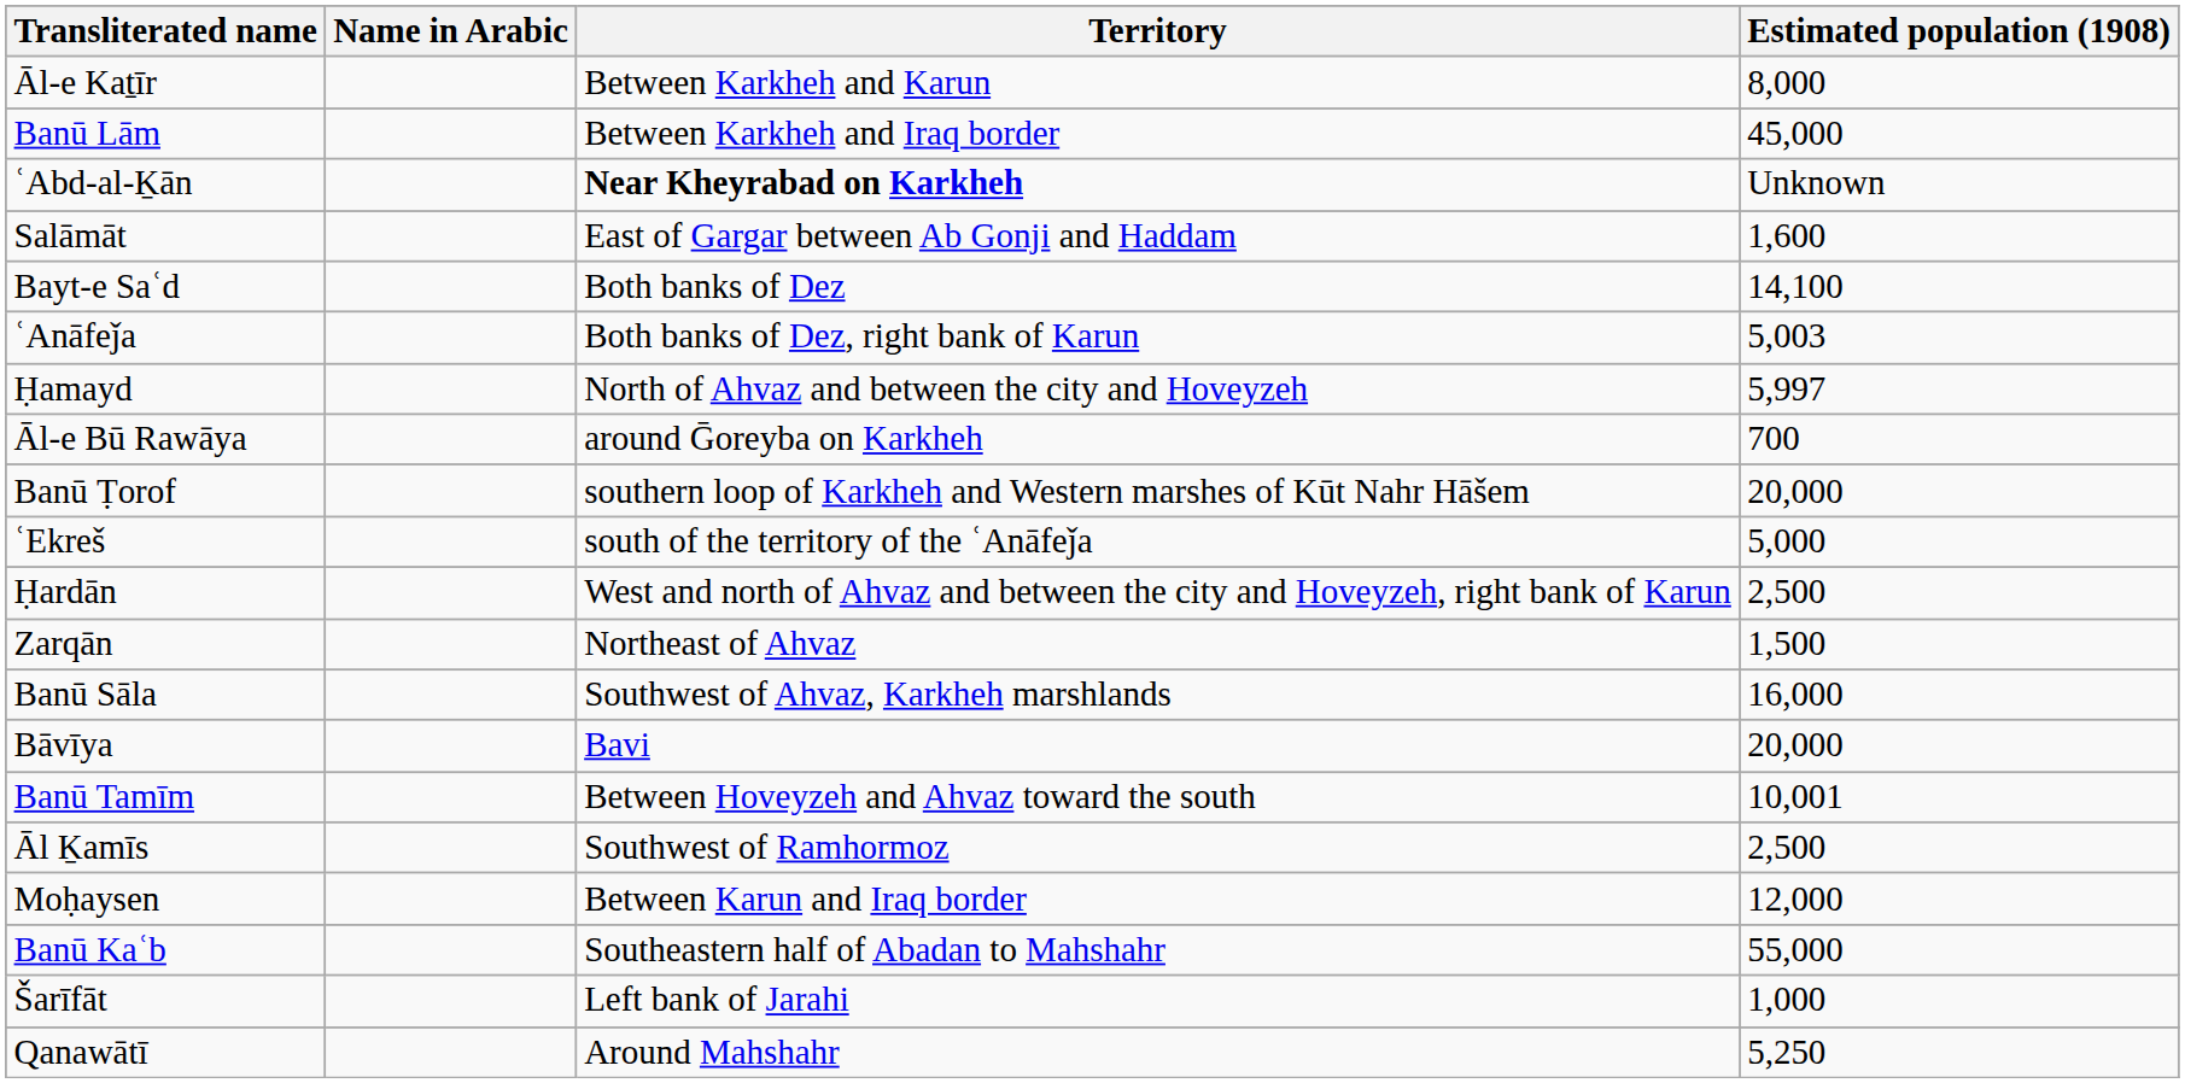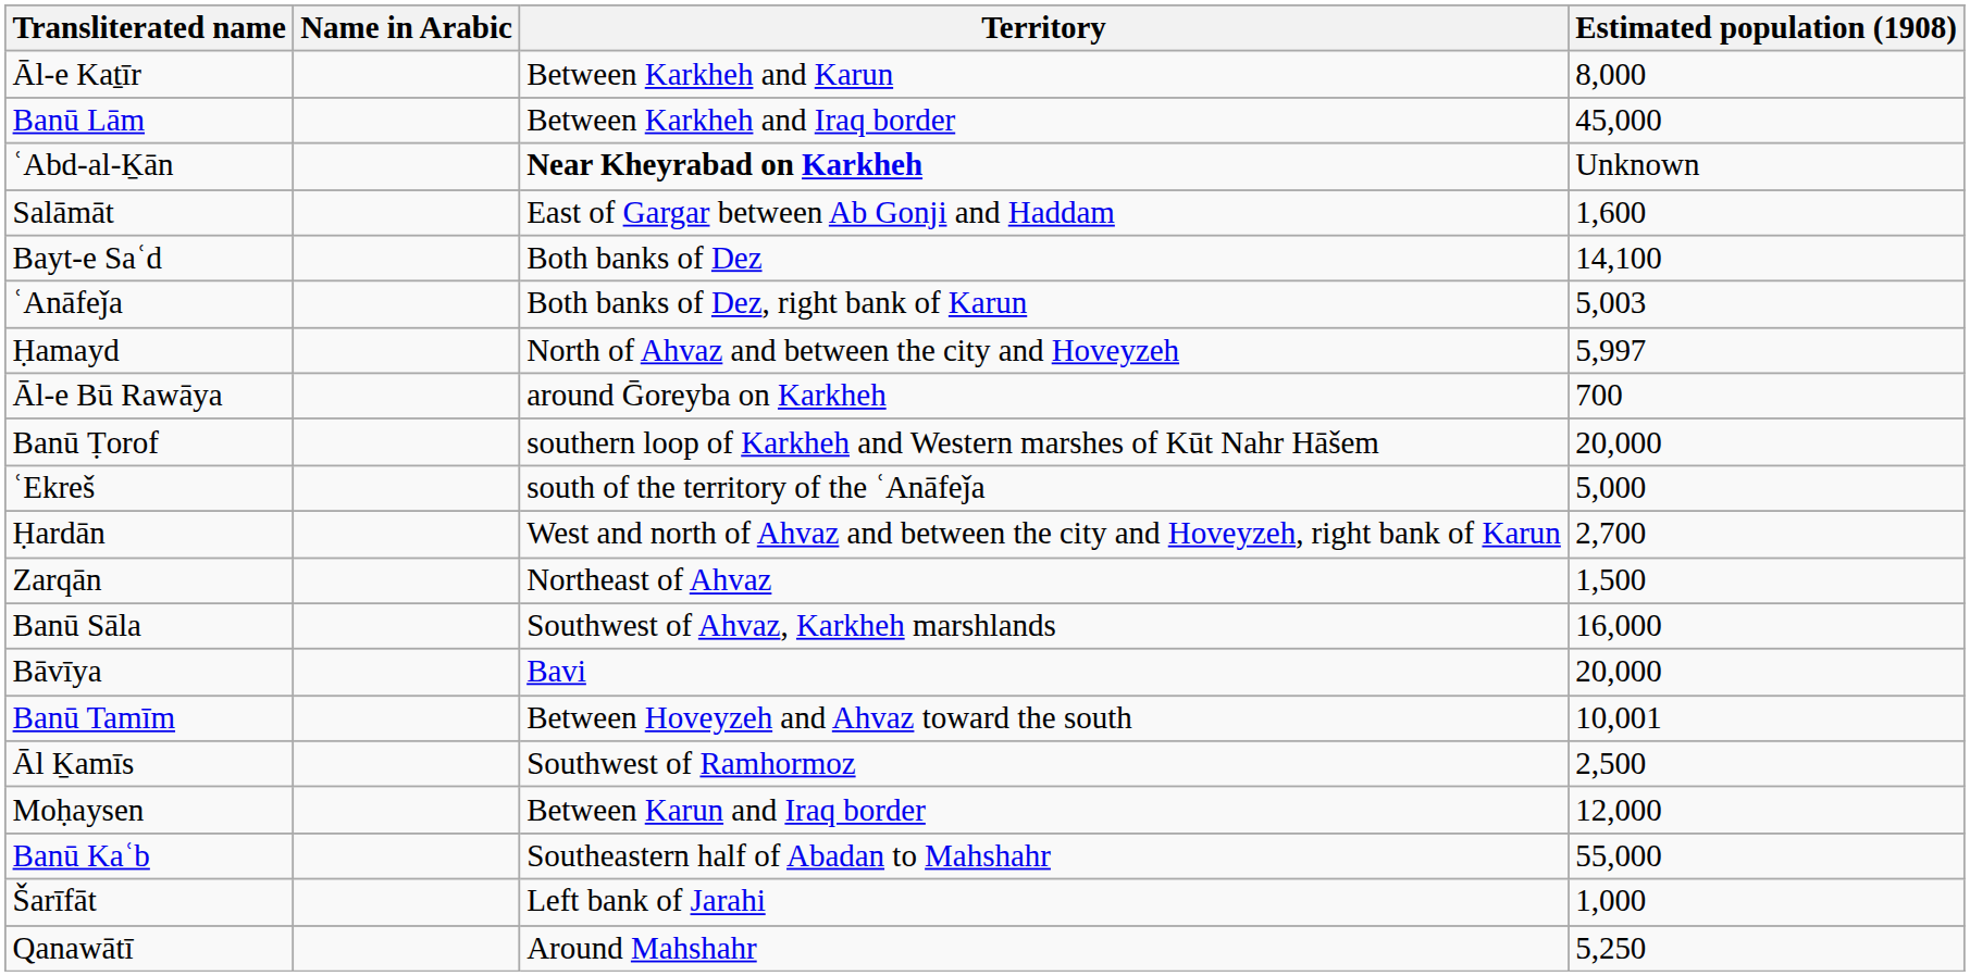Ḥardān | Estimated population (1908): 2,500 -> 2,700
